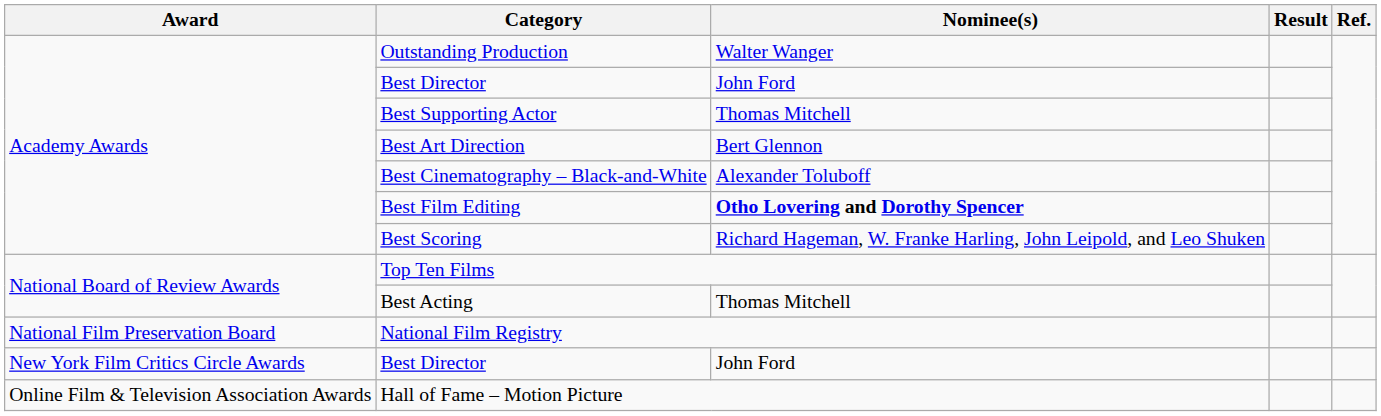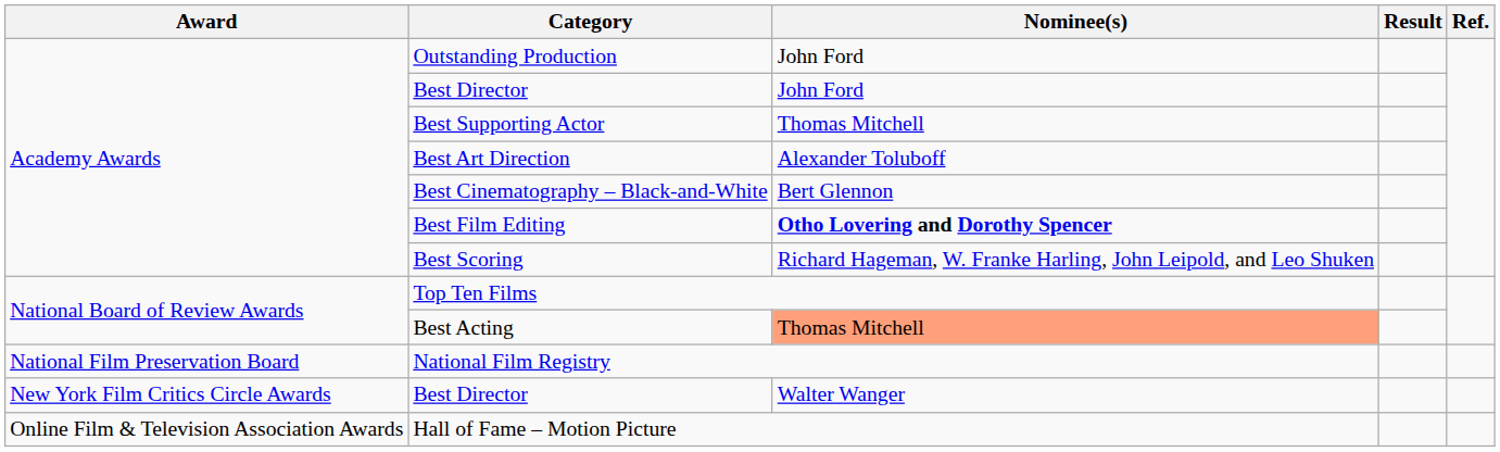Outstanding Production | Nominee(s): Walter Wanger -> John Ford
Best Art Direction | Nominee(s): Bert Glennon -> Alexander Toluboff
Best Cinematography – Black-and-White | Nominee(s): Alexander Toluboff -> Bert Glennon
Best Acting | Nominee(s): no background -> lightsalmon background
New York Film Critics Circle Awards / Best Director | Nominee(s): John Ford -> Walter Wanger
